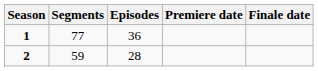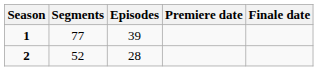1 | Episodes: 36 -> 39
2 | Segments: 59 -> 52
